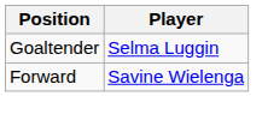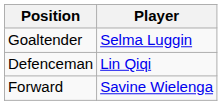+ row: Defenceman | Lin Qiqi
